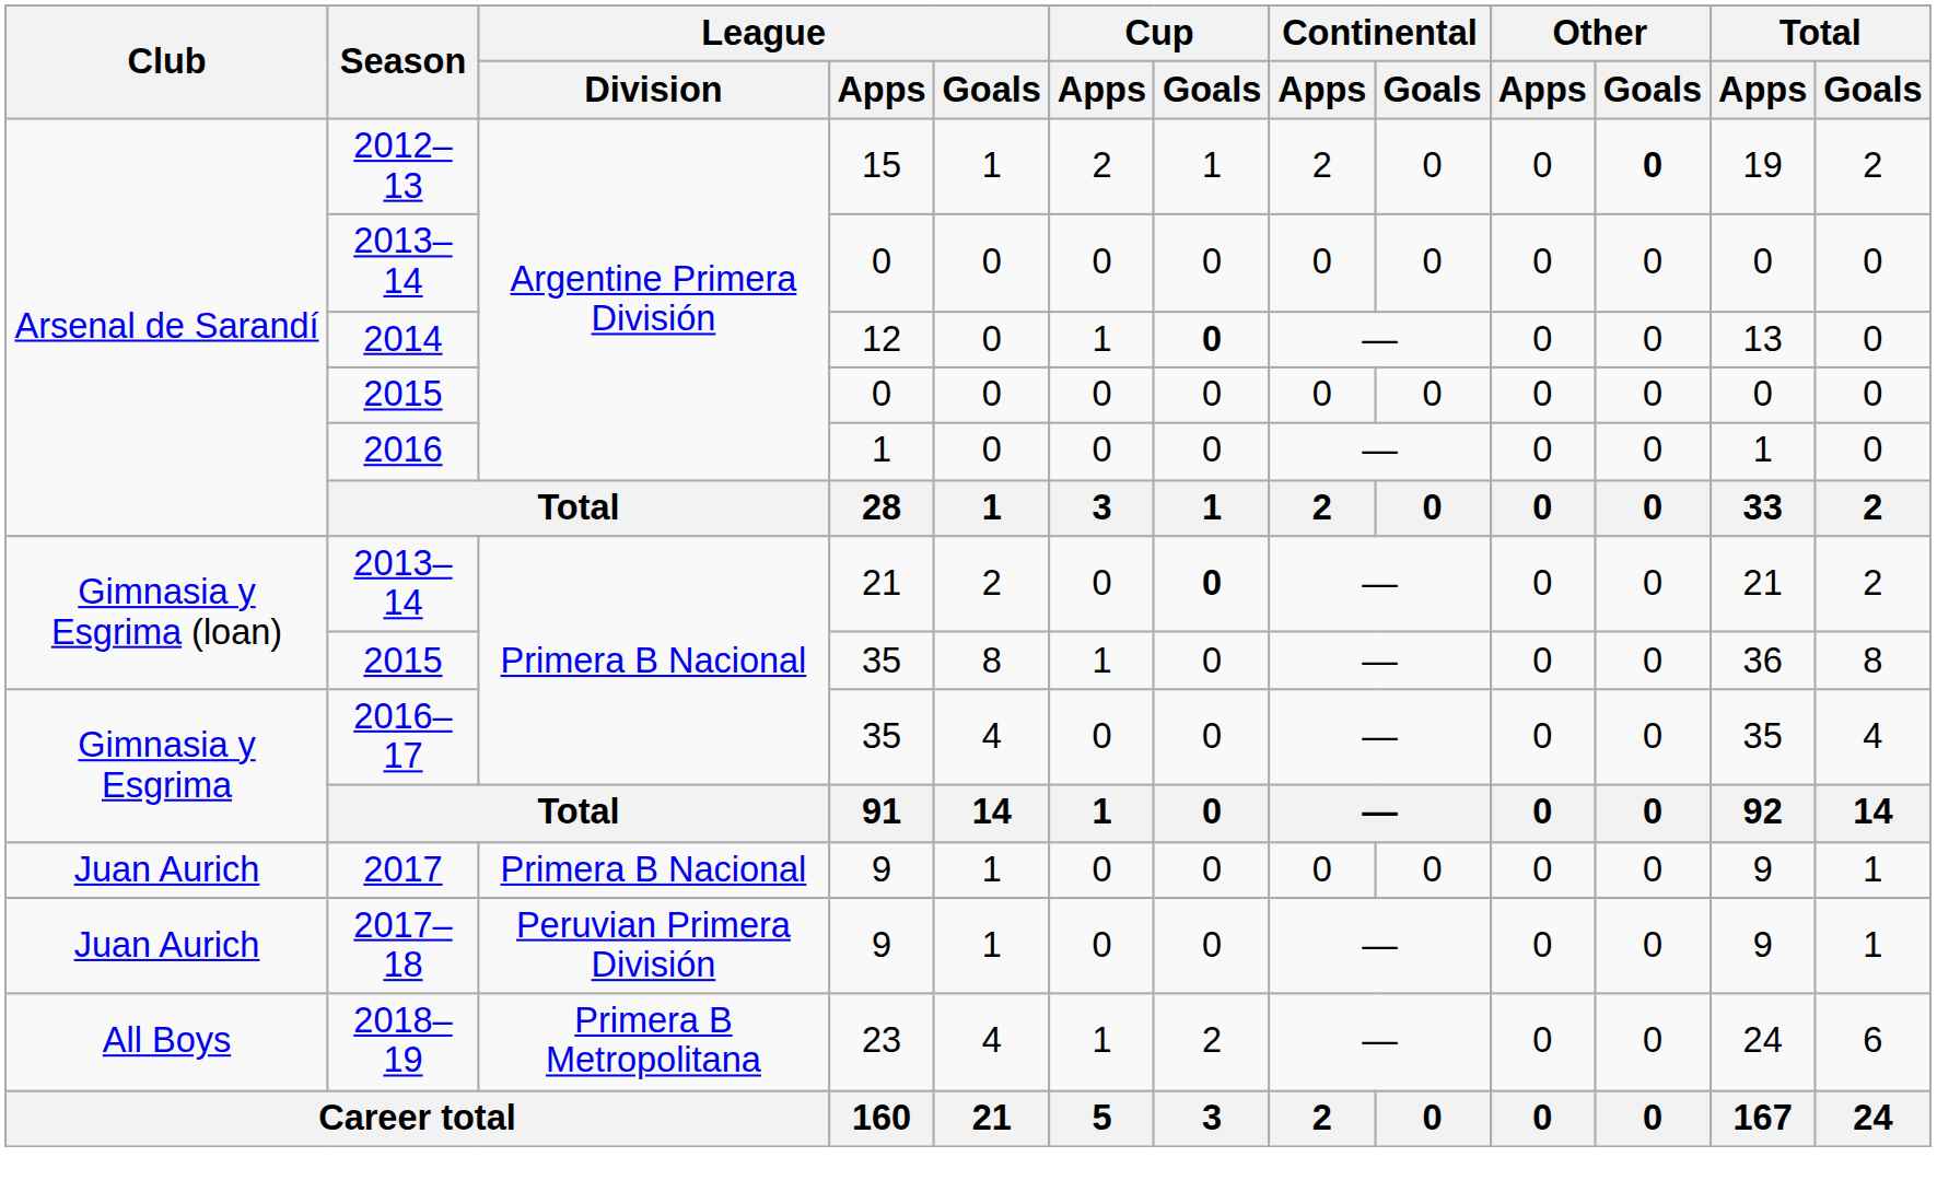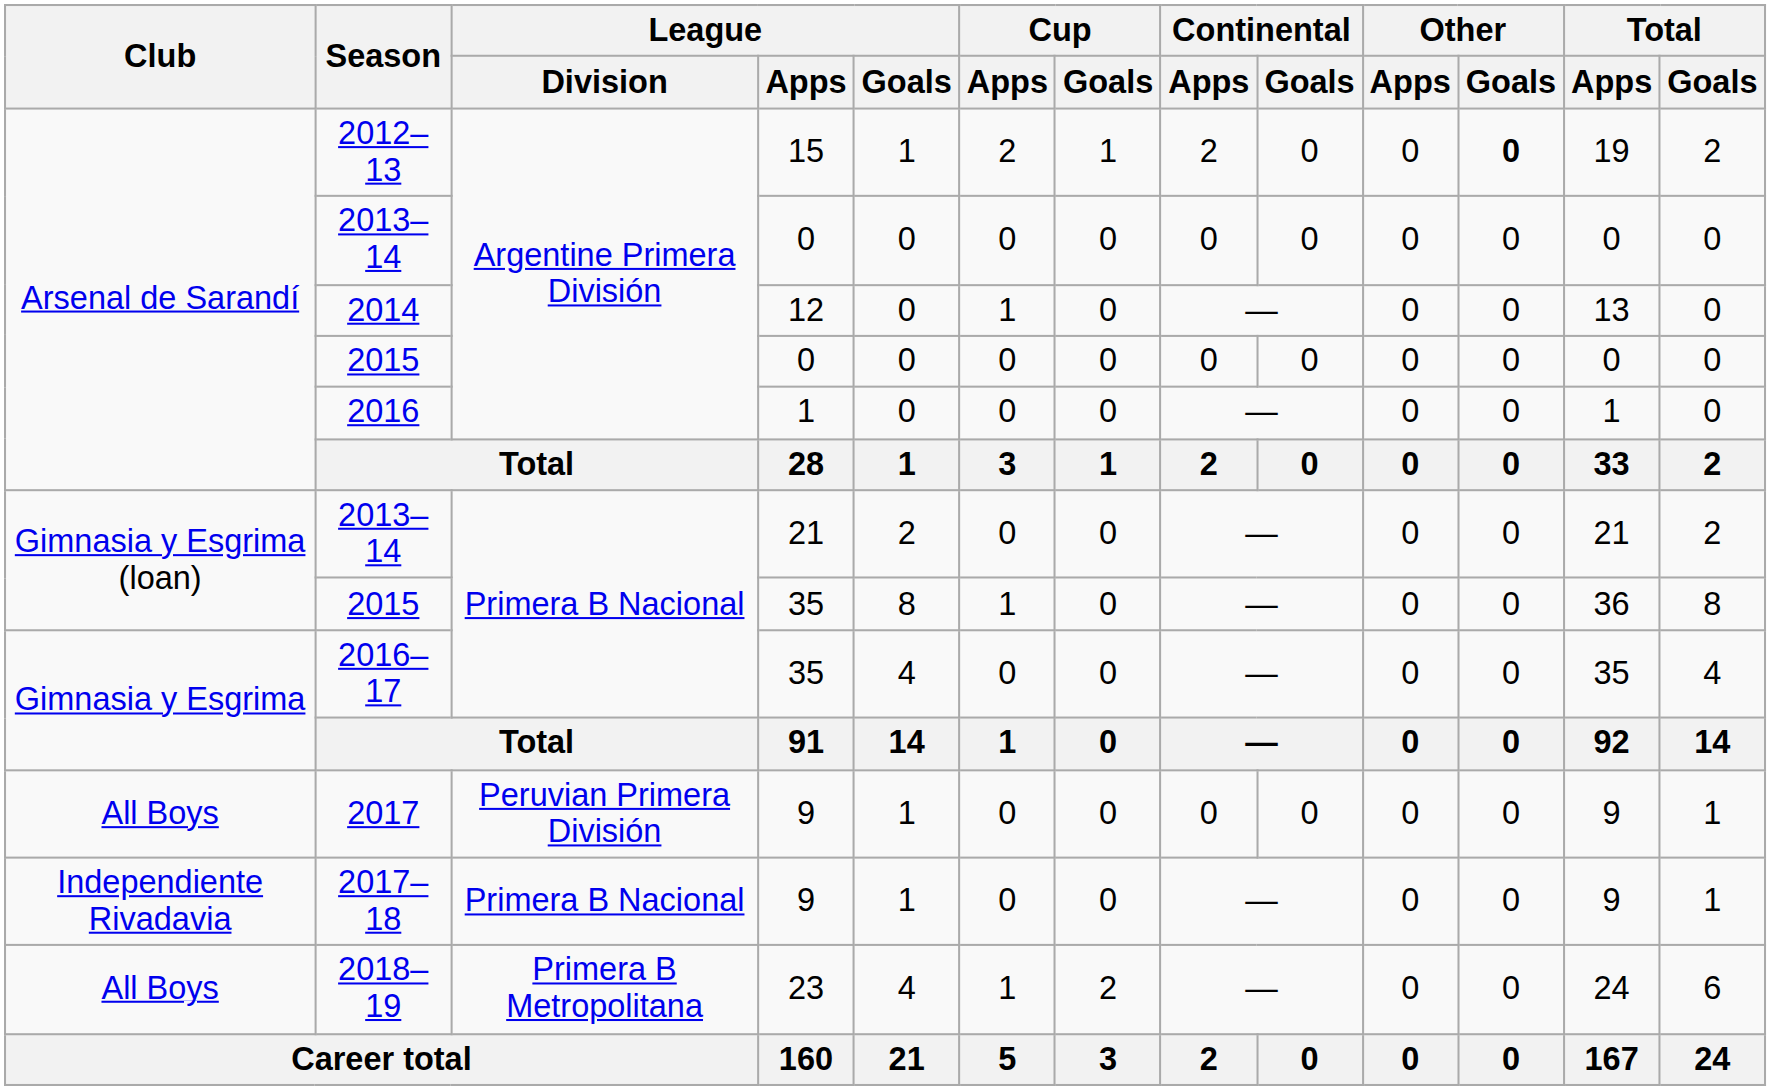2014 | Cup / Goals: bold -> normal
2013–14 / 21 | Cup / Goals: bold -> normal
2017 | Club: Juan Aurich -> All Boys
2017 | League / Division: Primera B Nacional -> Peruvian Primera División
2017–18 | Club: Juan Aurich -> Independiente Rivadavia
2017–18 | League / Division: Peruvian Primera División -> Primera B Nacional
